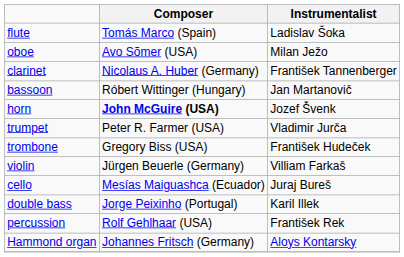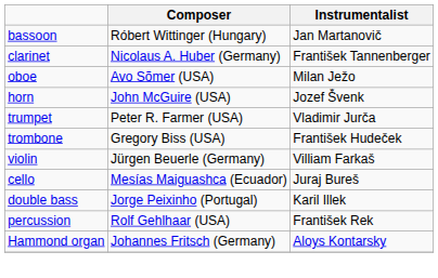- row: flute | Tomás Marco (Spain) | Ladislav Šoka
rows swapped: oboe <-> bassoon
horn | Composer: bold -> normal
